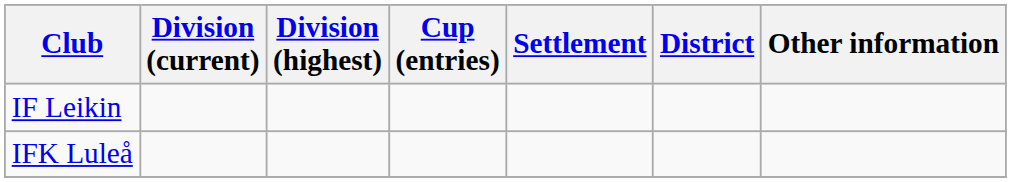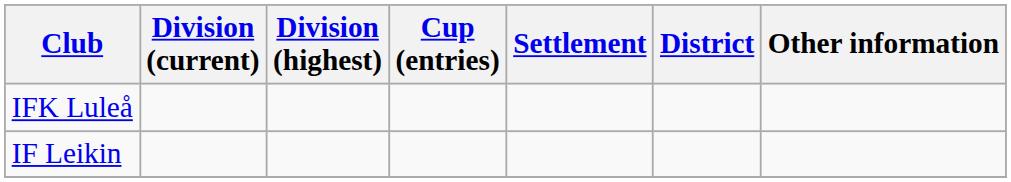rows swapped: IF Leikin <-> IFK Luleå
